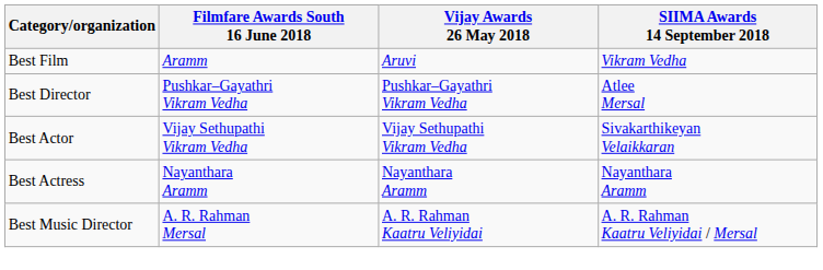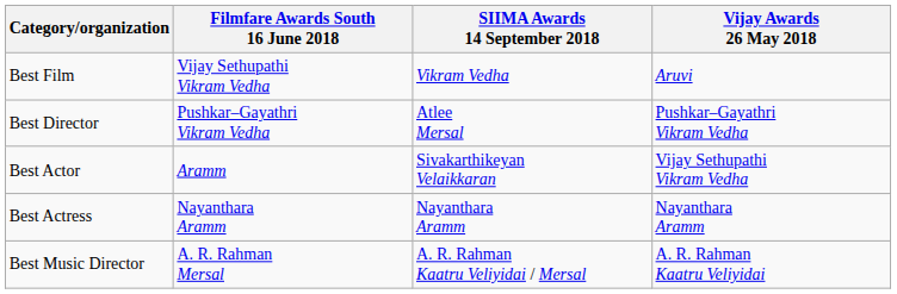columns swapped: SIIMA Awards 14 September 2018 <-> Vijay Awards 26 May 2018
Best Film | Filmfare Awards South 16 June 2018: Aramm -> Vijay Sethupathi Vikram Vedha
Best Actor | Filmfare Awards South 16 June 2018: Vijay Sethupathi Vikram Vedha -> Aramm
